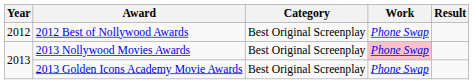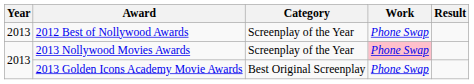2012 Best of Nollywood Awards | Year: 2012 -> 2013
2012 Best of Nollywood Awards | Category: Best Original Screenplay -> Screenplay of the Year
2013 Nollywood Movies Awards | Category: Best Original Screenplay -> Screenplay of the Year
